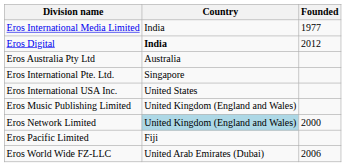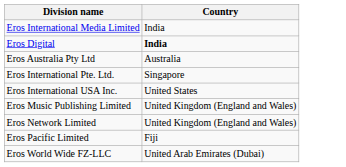- column: Founded | 1977 | 2012 | 2000 | 2006
Eros Network Limited | Country: lightblue background -> no background
